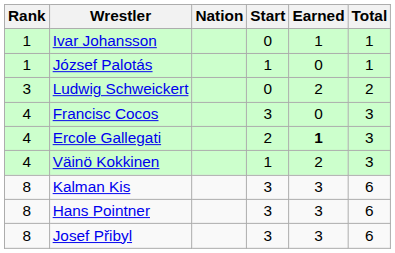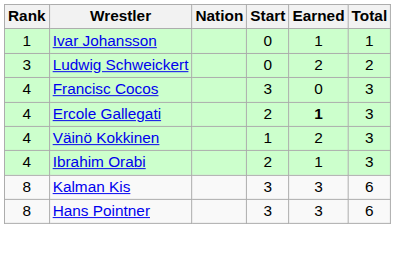- row: 1 | József Palotás | 1 | 0 | 1
+ row: 4 | Ibrahim Orabi | 2 | 1 | 3
- row: 8 | Josef Přibyl | 3 | 3 | 6
